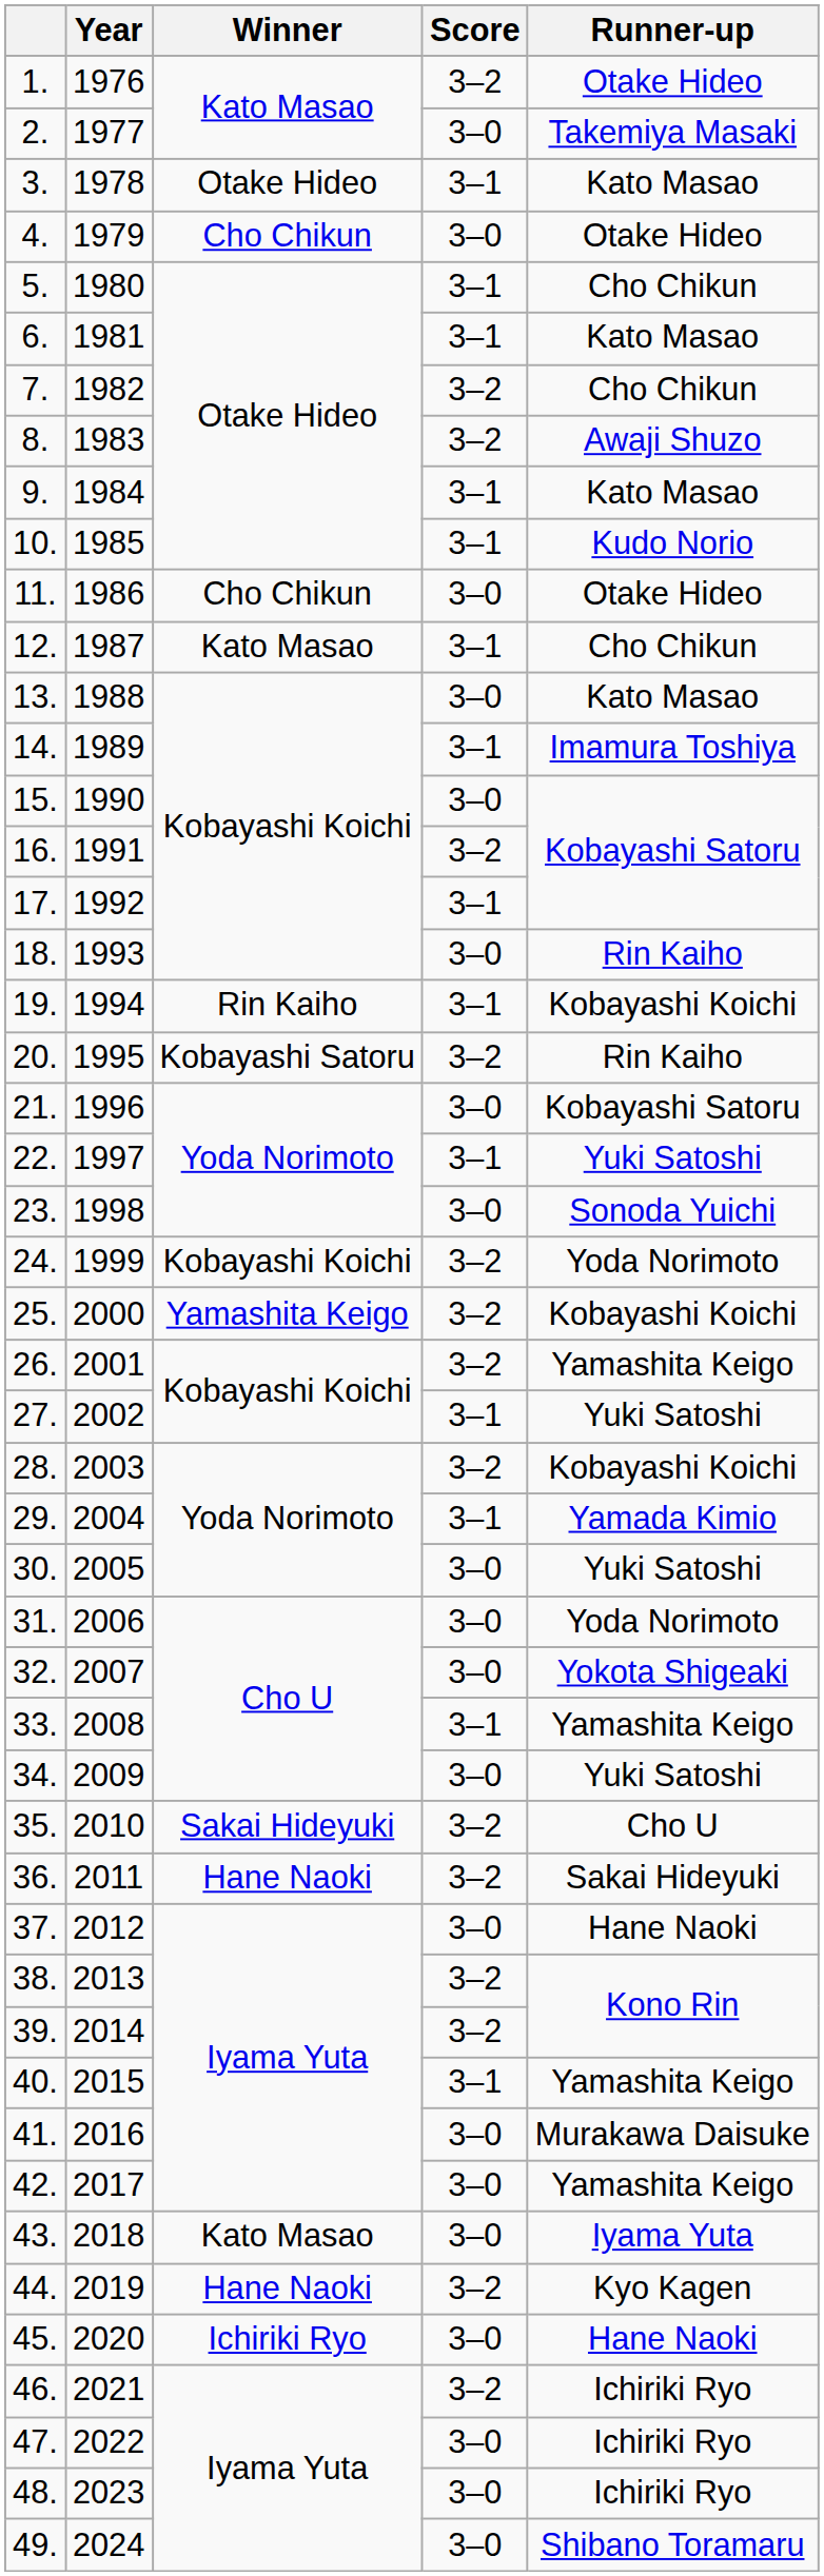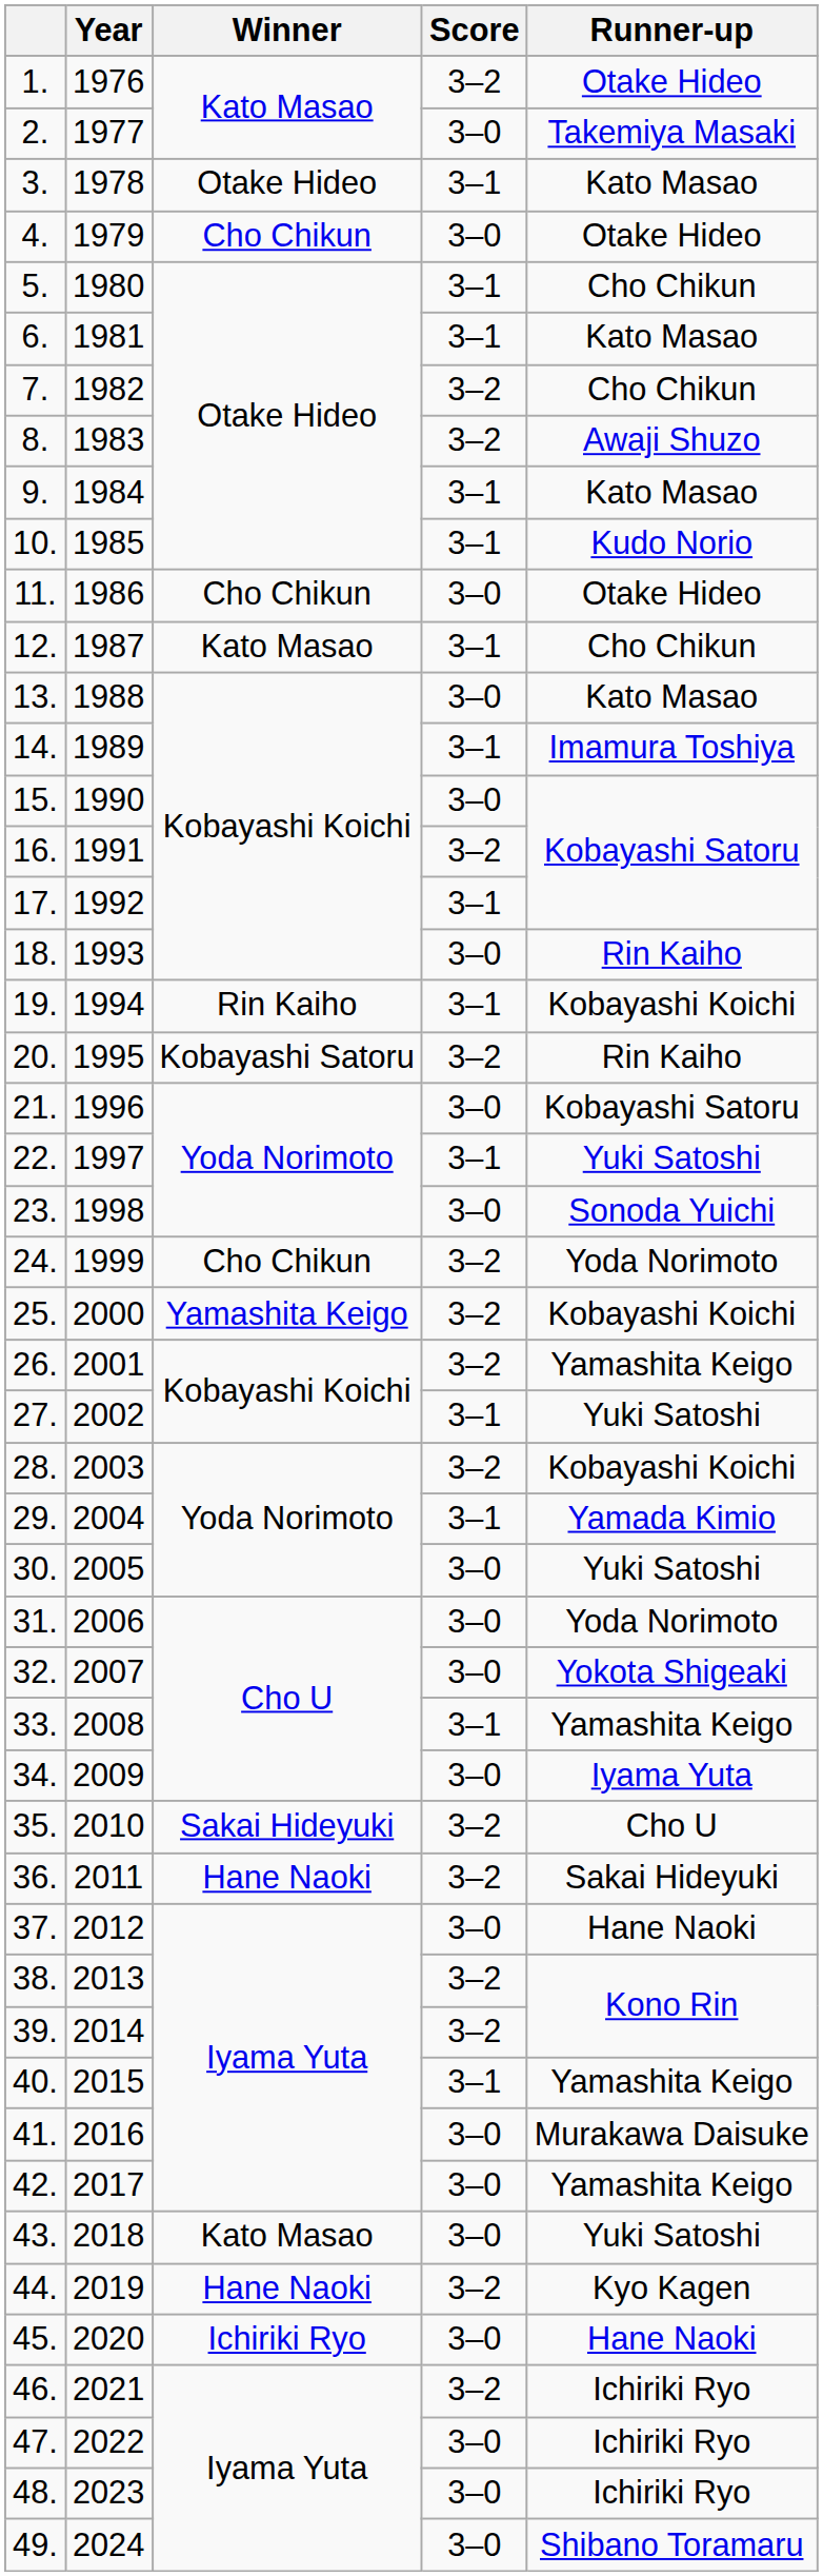24. | Winner: Kobayashi Koichi -> Cho Chikun
34. | Runner-up: Yuki Satoshi -> Iyama Yuta
43. | Runner-up: Iyama Yuta -> Yuki Satoshi
